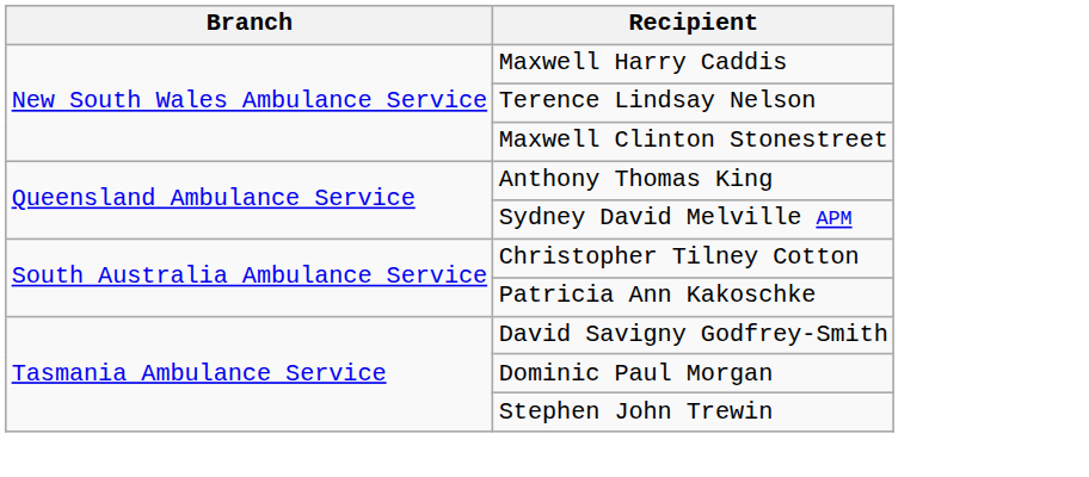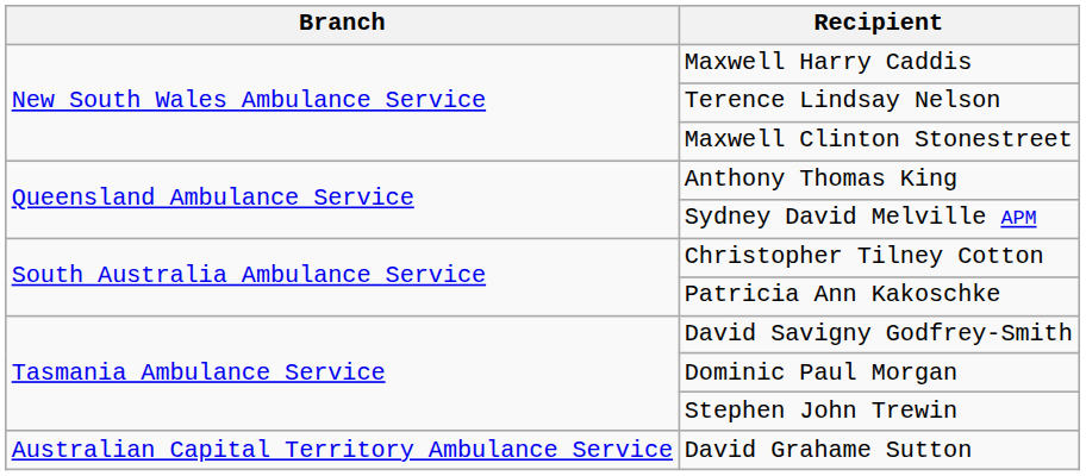+ row: Australian Capital Territory Ambulance Service | David Grahame Sutton
